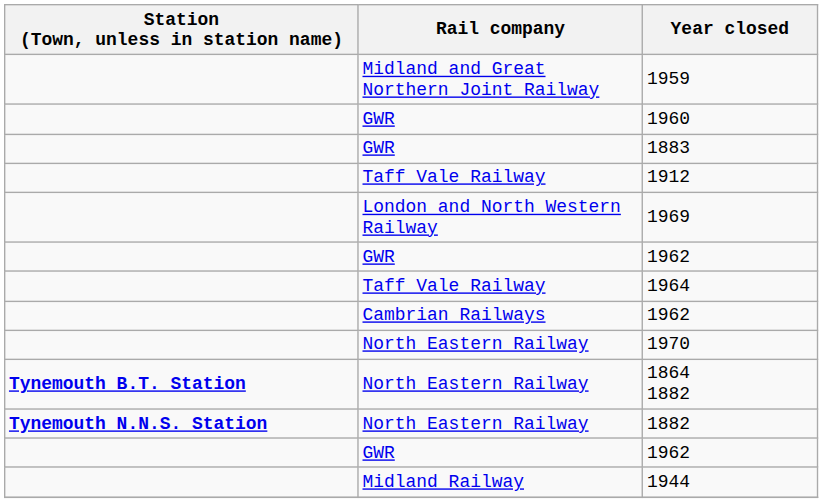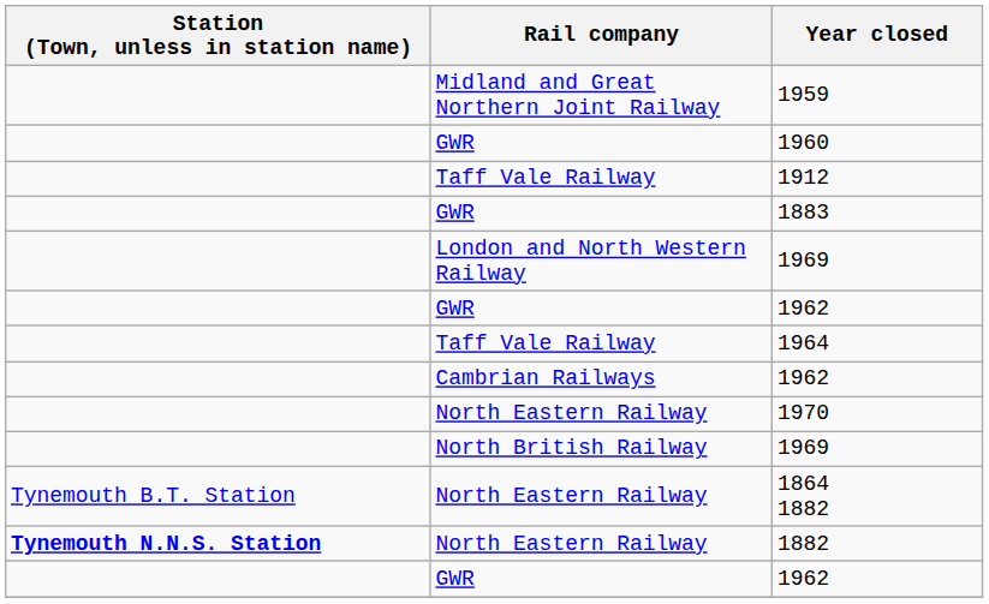rows swapped: 1883 <-> 1912
+ row: North British Railway | 1969
1864 1882 | Station (Town, unless in station name): bold -> normal
- row: Midland Railway | 1944
